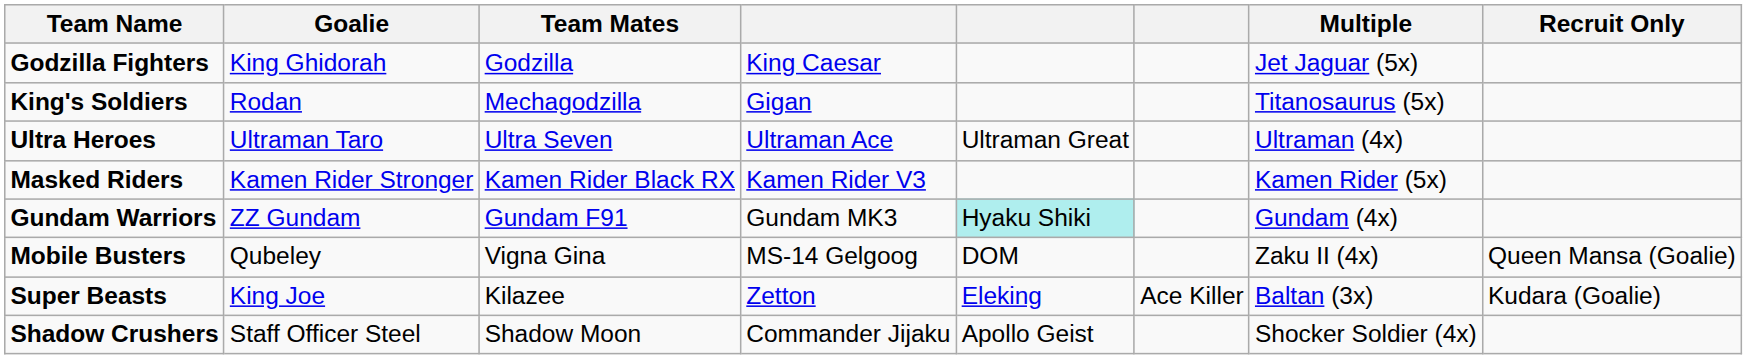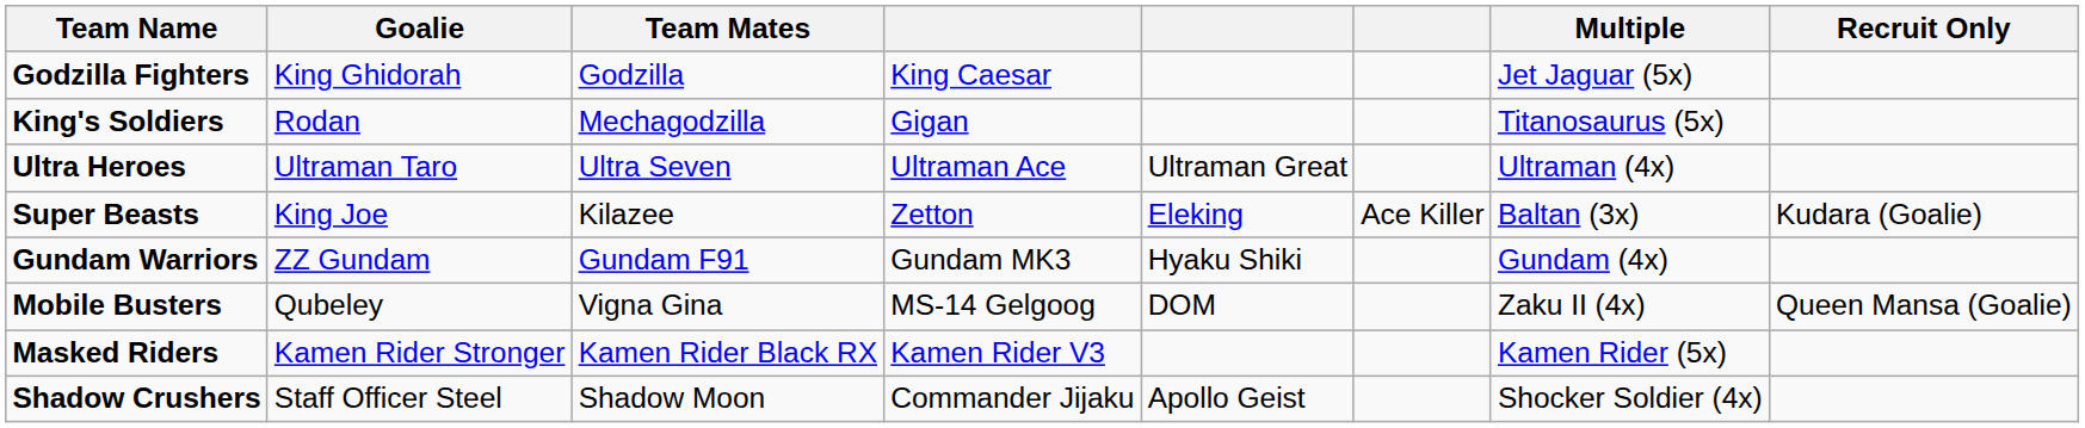rows swapped: Super Beasts <-> Masked Riders
Gundam Warriors | column 5: paleturquoise background -> no background
